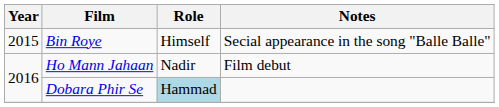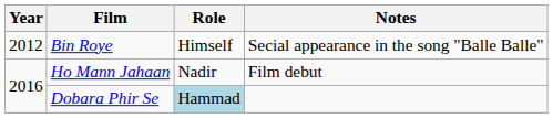Bin Roye | Year: 2015 -> 2012
